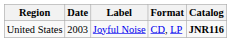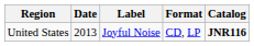United States | Date: 2003 -> 2013
